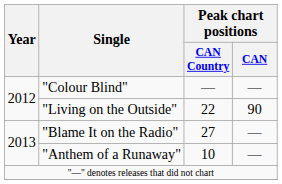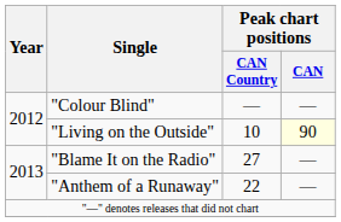"Living on the Outside" | Peak chart positions / CAN Country: 22 -> 10
"Living on the Outside" | Peak chart positions / CAN: no background -> lightyellow background
"Anthem of a Runaway" | Peak chart positions / CAN Country: 10 -> 22
